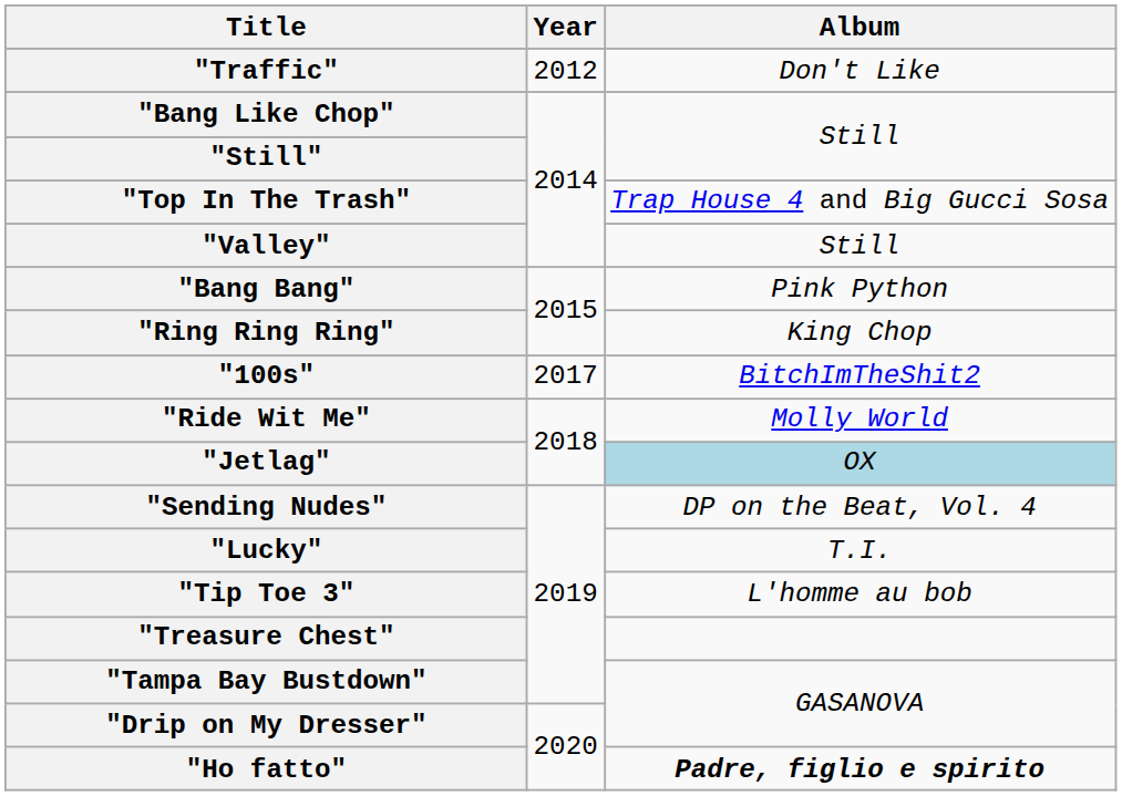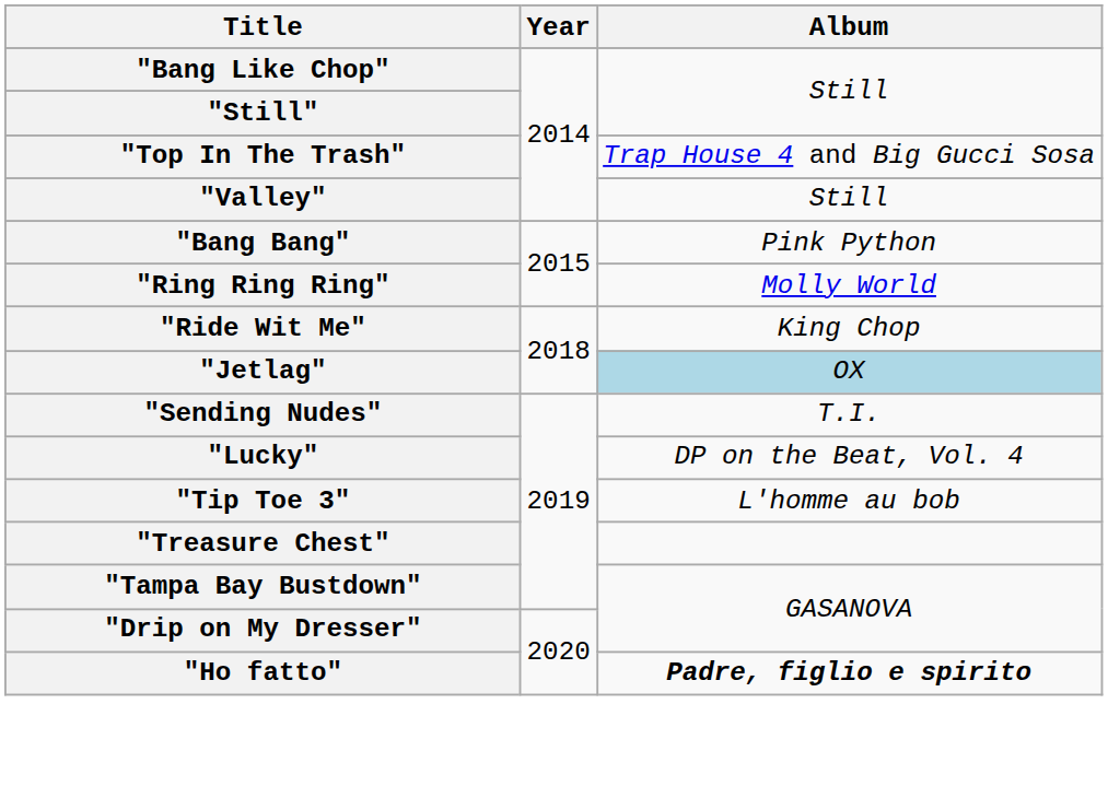- row: "Traffic" | 2012 | Don't Like
"Ring Ring Ring" | Album: King Chop -> Molly World
- row: "100s" | 2017 | BitchImTheShit2
"Ride Wit Me" | Album: Molly World -> King Chop
"Sending Nudes" | Album: DP on the Beat, Vol. 4 -> T.I.
"Lucky" | Album: T.I. -> DP on the Beat, Vol. 4
